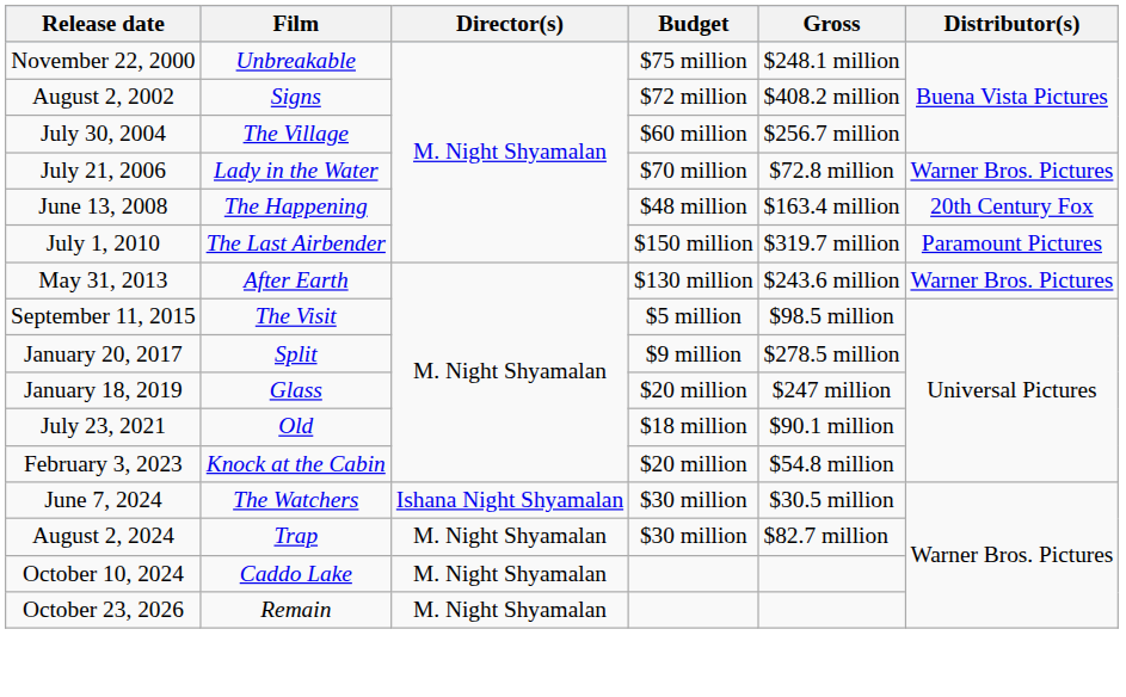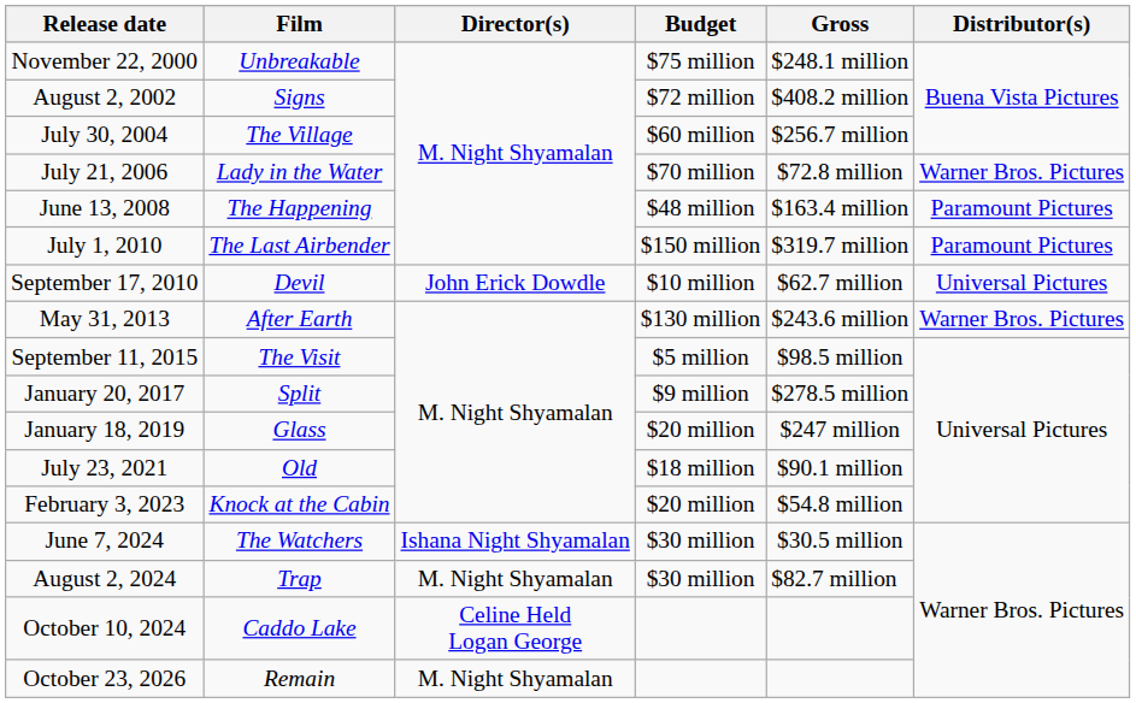June 13, 2008 | Distributor(s): 20th Century Fox -> Paramount Pictures
+ row: September 17, 2010 | Devil | John Erick Dowdle | $10 million | $62.7 million | Universal Pictures
October 10, 2024 | Director(s): M. Night Shyamalan -> Celine Held Logan George
